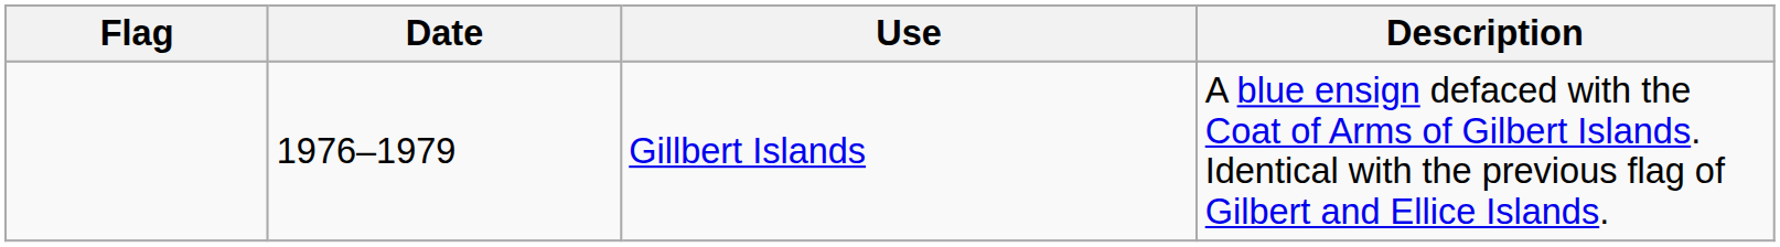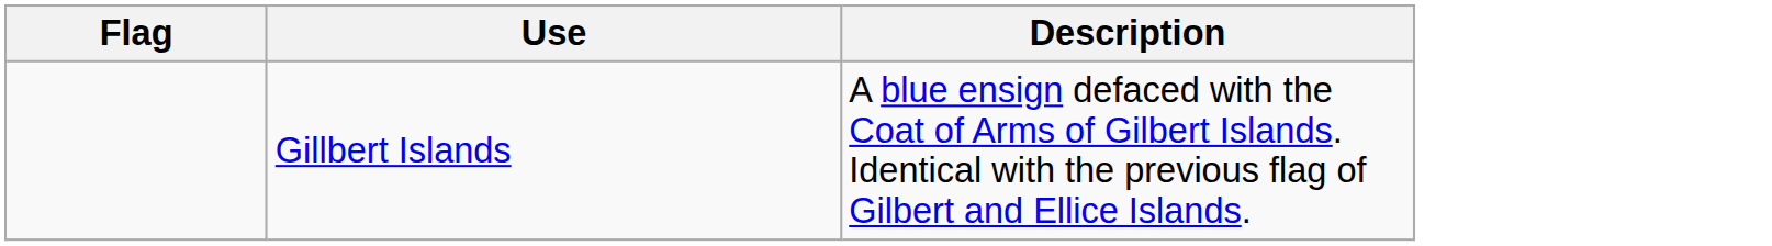- column: Date | 1976–1979
